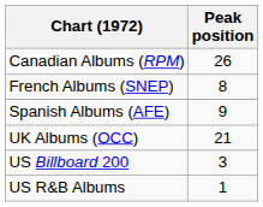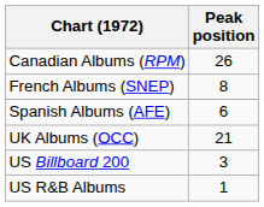Spanish Albums (AFE) | Peak position: 9 -> 6
